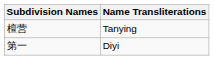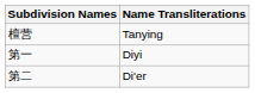+ row: 第二 | Di'er
